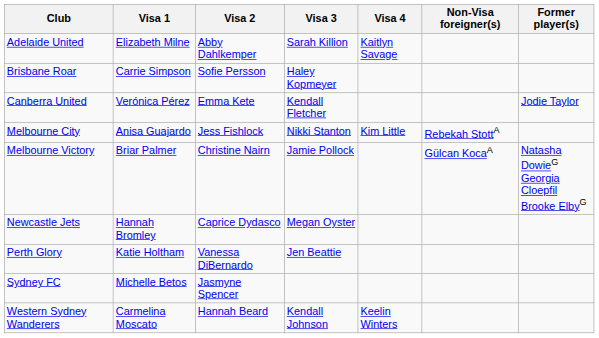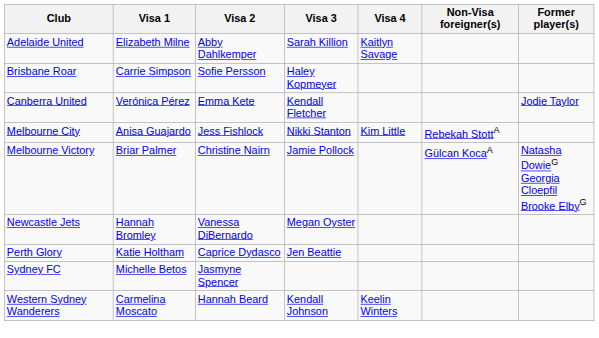Newcastle Jets | Visa 2: Caprice Dydasco -> Vanessa DiBernardo
Perth Glory | Visa 2: Vanessa DiBernardo -> Caprice Dydasco
